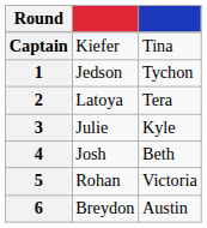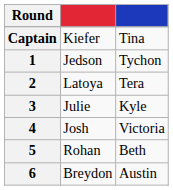4 | column 3: Beth -> Victoria
5 | column 3: Victoria -> Beth
